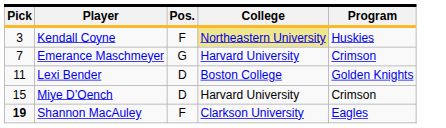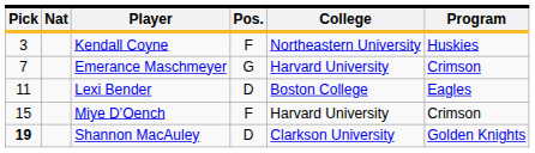+ column: Nat
Kendall Coyne | College: khaki background -> no background
Lexi Bender | Program: Golden Knights -> Eagles
Miye D’Oench | Pos.: D -> F
Shannon MacAuley | Pos.: F -> D
Shannon MacAuley | Program: Eagles -> Golden Knights
